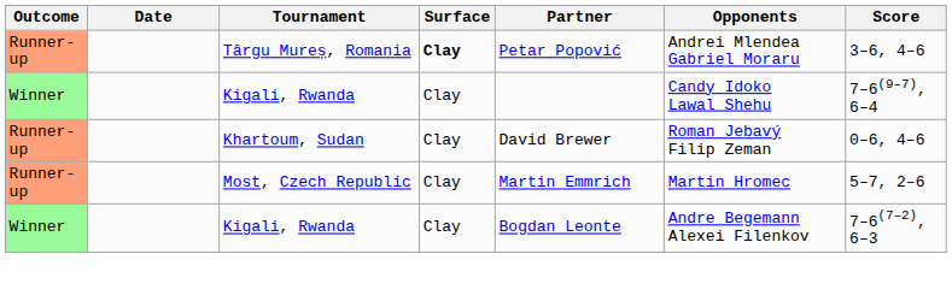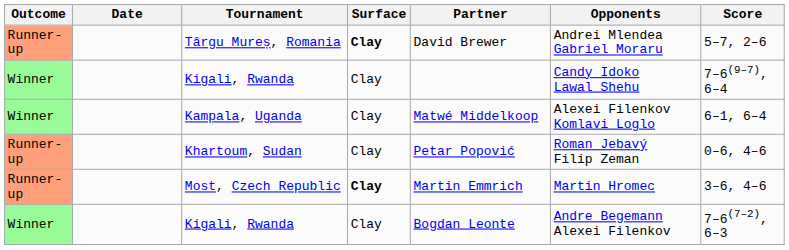Târgu Mureș, Romania | Partner: Petar Popović -> David Brewer
Târgu Mureș, Romania | Score: 3–6, 4–6 -> 5–7, 2–6
+ row: Winner | Kampala, Uganda | Clay | Matwé Middelkoop | Alexei Filenkov Komlavi Loglo | 6–1, 6–4
Khartoum, Sudan | Partner: David Brewer -> Petar Popović
Most, Czech Republic | Surface: normal -> bold
Most, Czech Republic | Score: 5–7, 2–6 -> 3–6, 4–6
